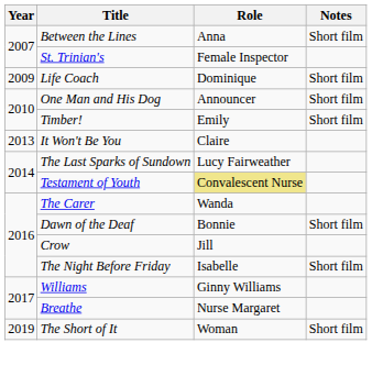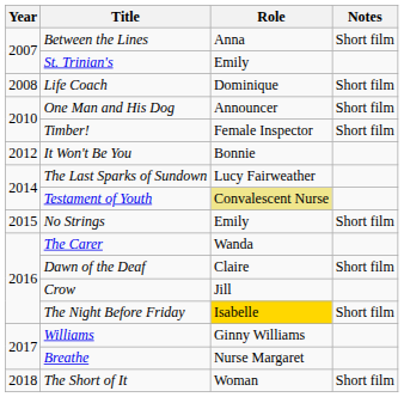St. Trinian's | Role: Female Inspector -> Emily
Life Coach | Year: 2009 -> 2008
Timber! | Role: Emily -> Female Inspector
It Won't Be You | Year: 2013 -> 2012
It Won't Be You | Role: Claire -> Bonnie
+ row: 2015 | No Strings | Emily | Short film
Dawn of the Deaf | Role: Bonnie -> Claire
The Night Before Friday | Role: no background -> gold background
The Short of It | Year: 2019 -> 2018
